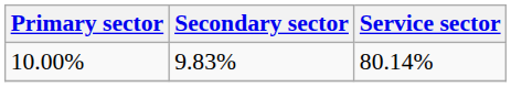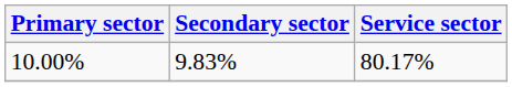10.00% | Service sector: 80.14% -> 80.17%
